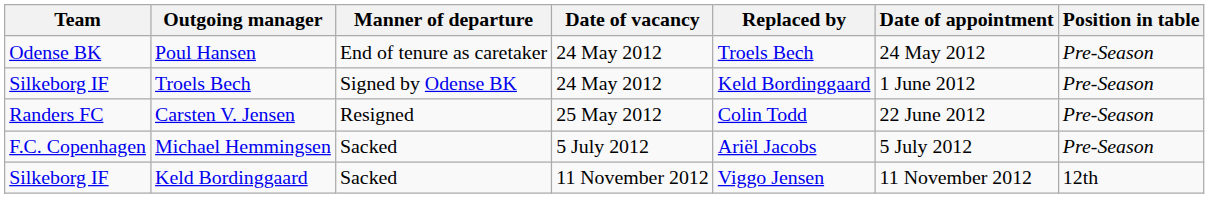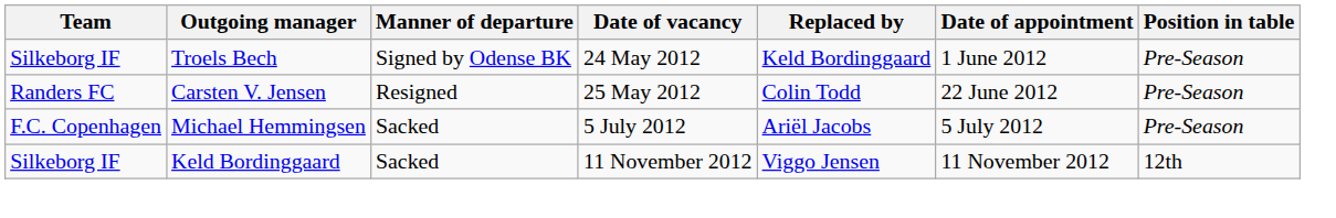- row: Odense BK | Poul Hansen | End of tenure as caretaker | 24 May 2012 | Troels Bech | 24 May 2012 | Pre-Season
